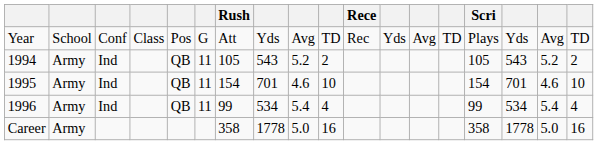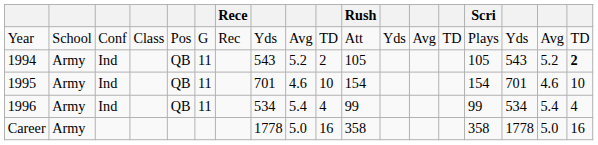columns swapped: Rush <-> Rece
1994 | column 18: normal -> bold
